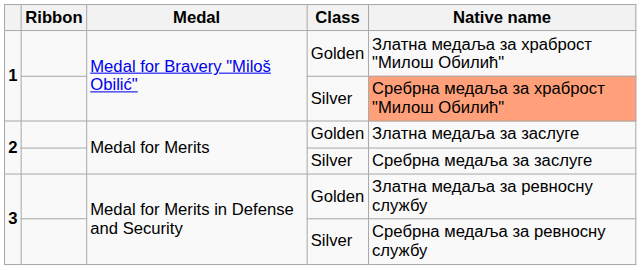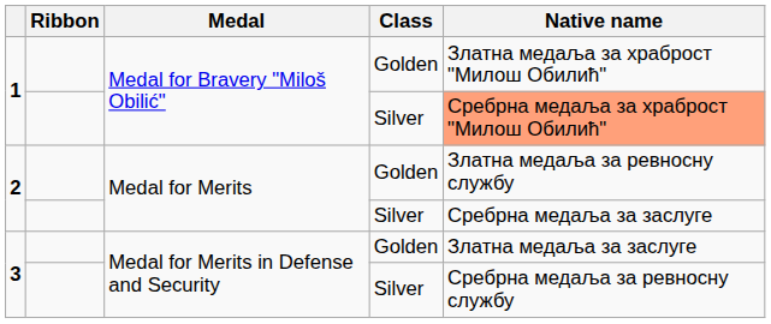2 / Golden | Native name: Златна медаља за заслуге -> Златна медаља за ревносну службу
3 / Golden | Native name: Златна медаља за ревносну службу -> Златна медаља за заслуге
